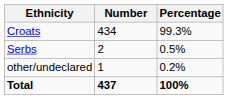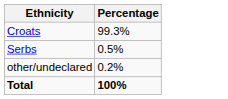- column: Number | 434 | 2 | 1 | 437
